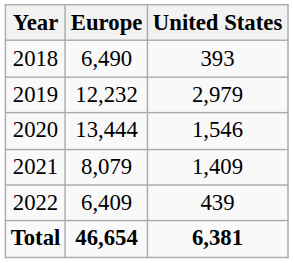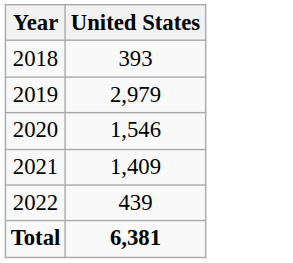- column: Europe | 6,490 | 12,232 | 13,444 | 8,079 | 6,409 | 46,654
